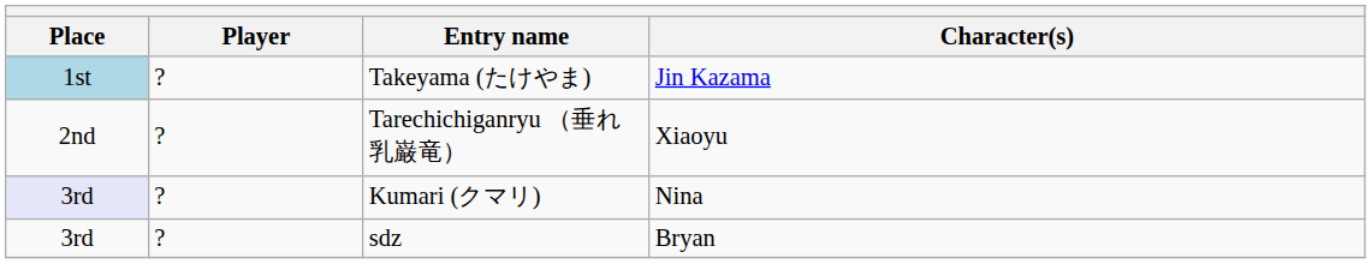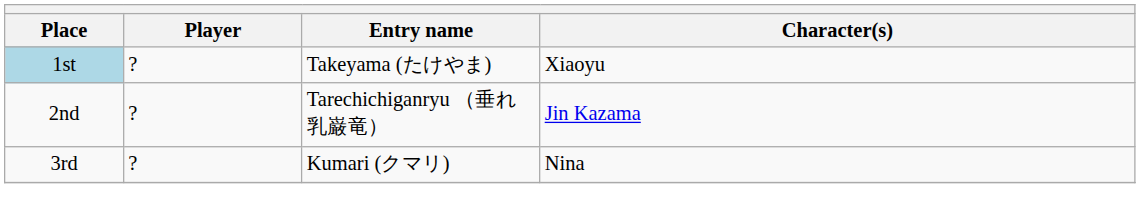Takeyama (たけやま) | Character(s): Jin Kazama -> Xiaoyu
Tarechichiganryu （垂れ乳巌竜） | Character(s): Xiaoyu -> Jin Kazama
Kumari (クマリ) | Place: lavender background -> no background
- row: 3rd | ? | sdz | Bryan
